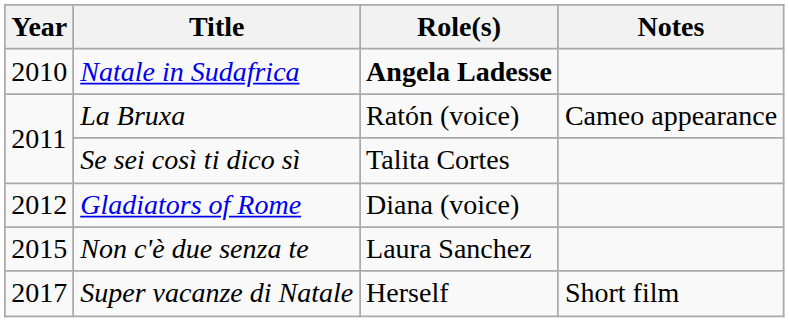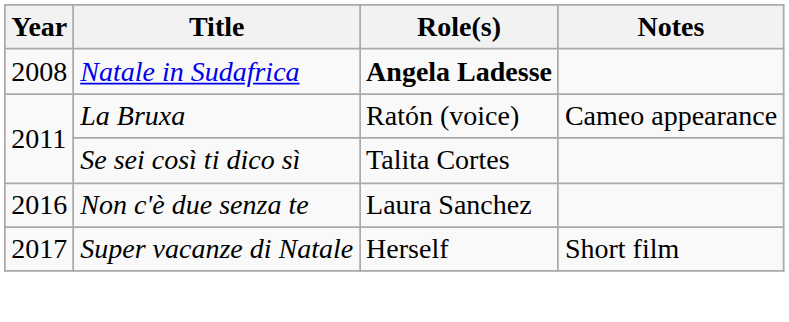Natale in Sudafrica | Year: 2010 -> 2008
- row: 2012 | Gladiators of Rome | Diana (voice)
Non c'è due senza te | Year: 2015 -> 2016
